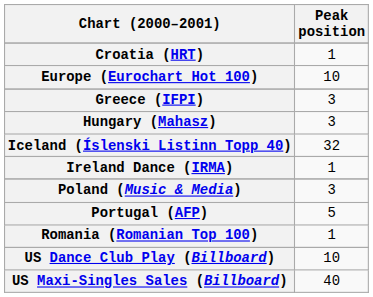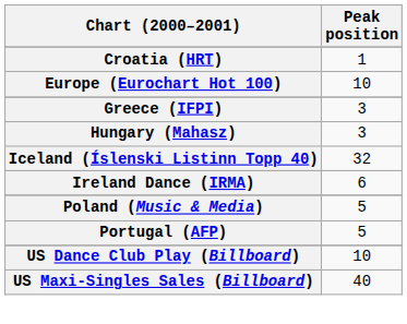Ireland Dance (IRMA) | Peak position: 1 -> 6
Poland (Music & Media) | Peak position: 3 -> 5
- row: Romania (Romanian Top 100) | 1
